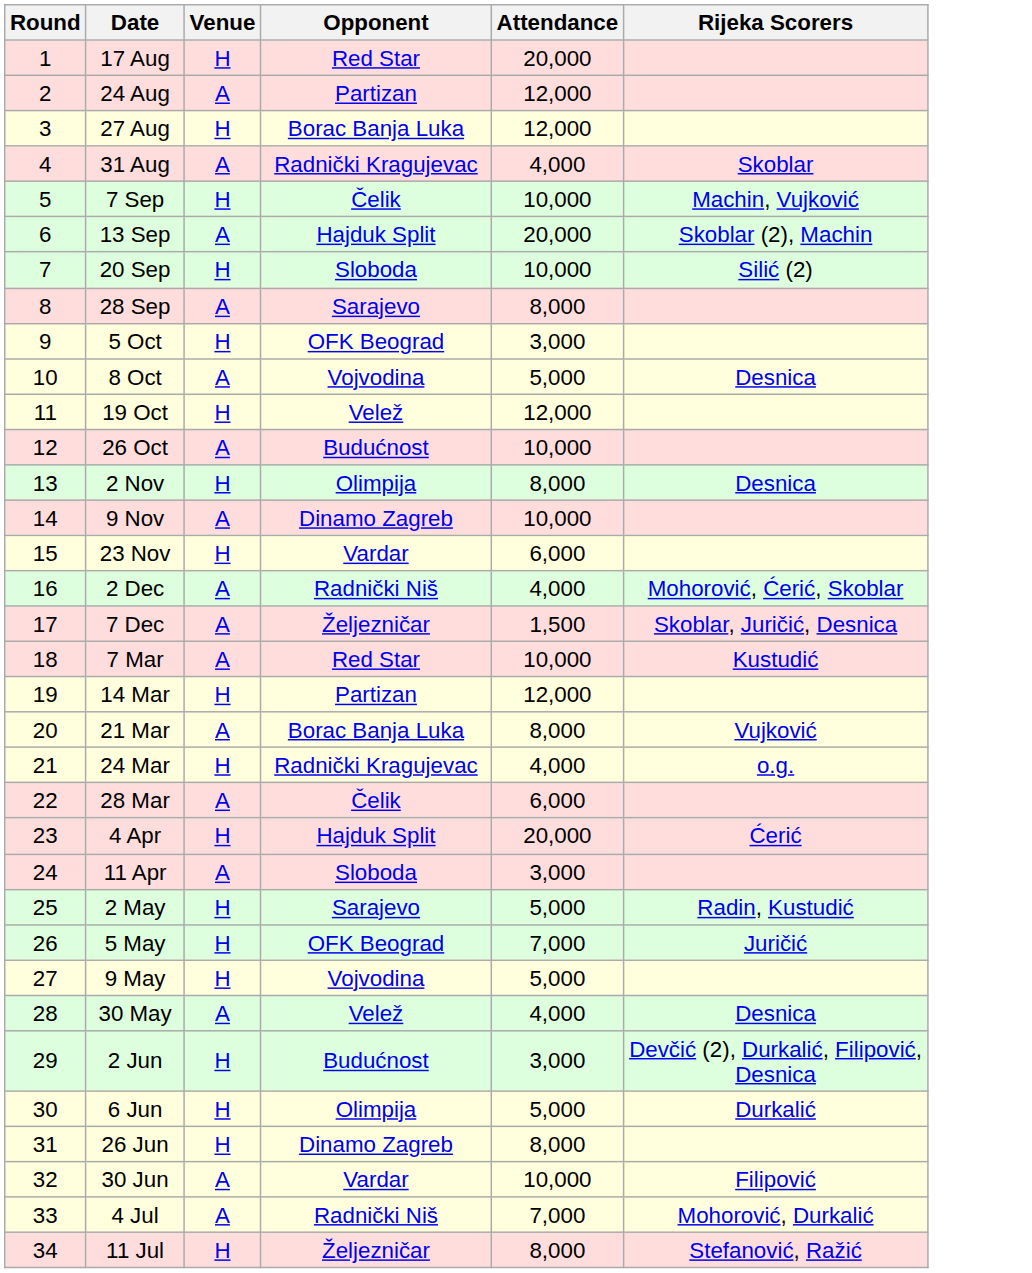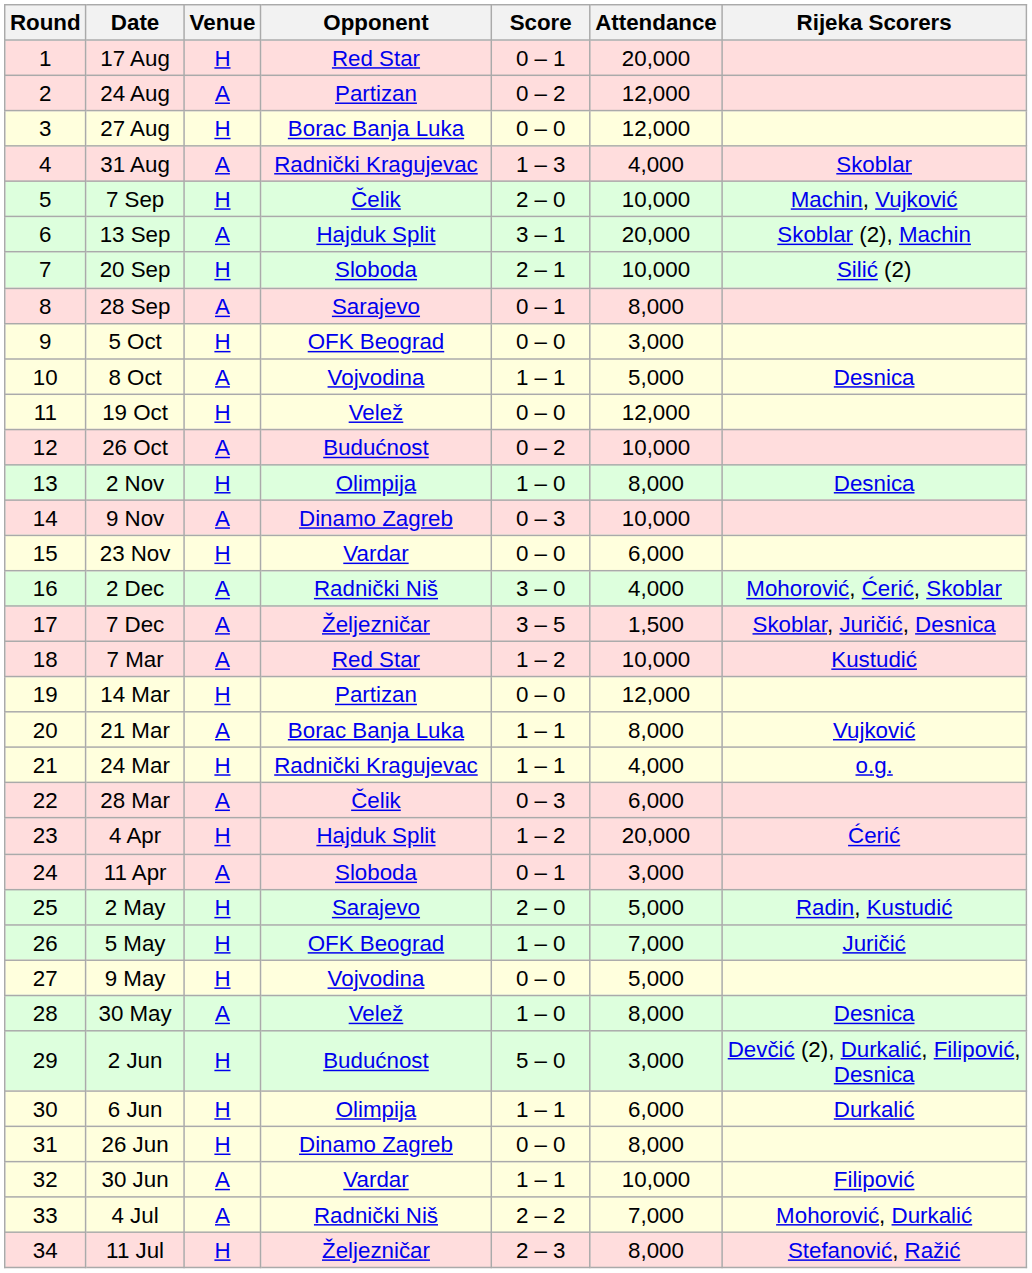+ column: Score | 0 – 1 | 0 – 2 | 0 – 0 | 1 – 3 | 2 – 0 | 3 – 1 | 2 – 1 | 0 – 1 | 0 – 0 | 1 – 1 | 0 – 0 | 0 – 2 | 1 – 0 | 0 – 3 | 0 – 0 | 3 – 0 | 3 – 5 | 1 – 2 | 0 – 0 | 1 – 1 | 1 – 1 | 0 – 3 | 1 – 2 | 0 – 1 | 2 – 0 | 1 – 0 | 0 – 0 | 1 – 0 | 5 – 0 | 1 – 1 | 0 – 0 | 1 – 1 | 2 – 2 | 2 – 3
30 May | Attendance: 4,000 -> 8,000
6 Jun | Attendance: 5,000 -> 6,000
